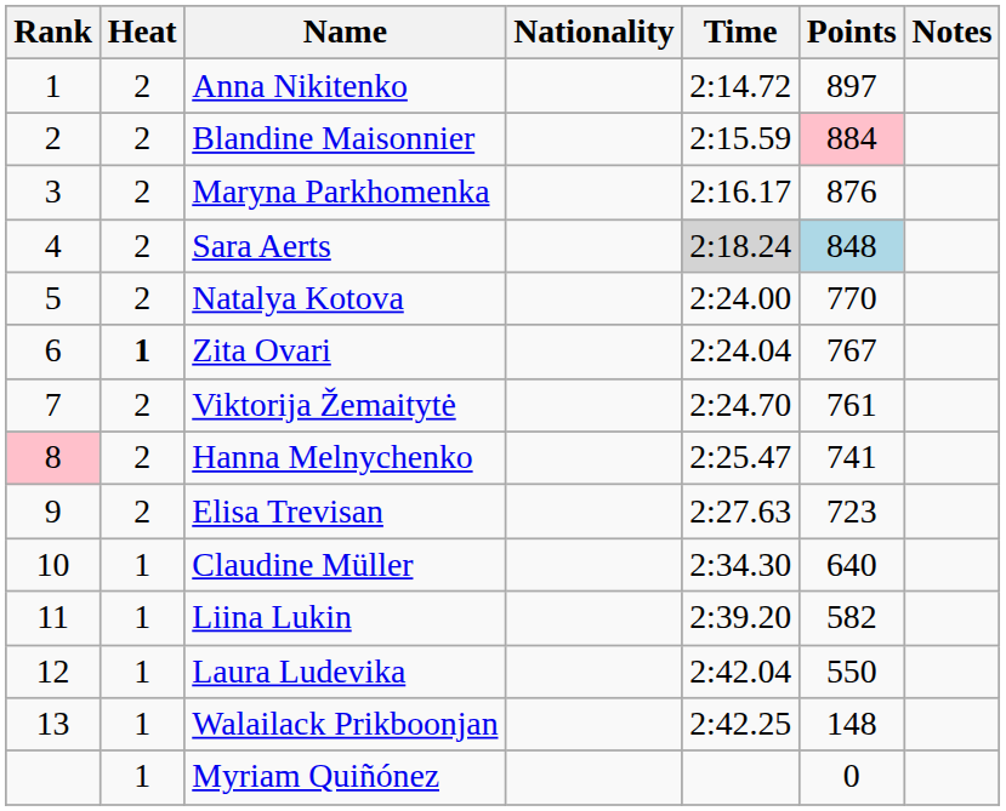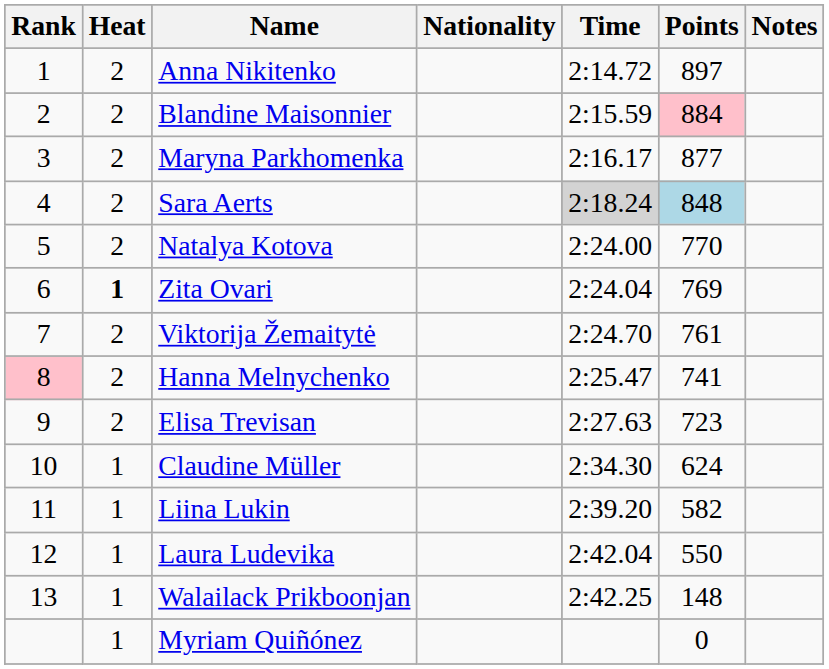Maryna Parkhomenka | Points: 876 -> 877
Zita Ovari | Points: 767 -> 769
Claudine Müller | Points: 640 -> 624
